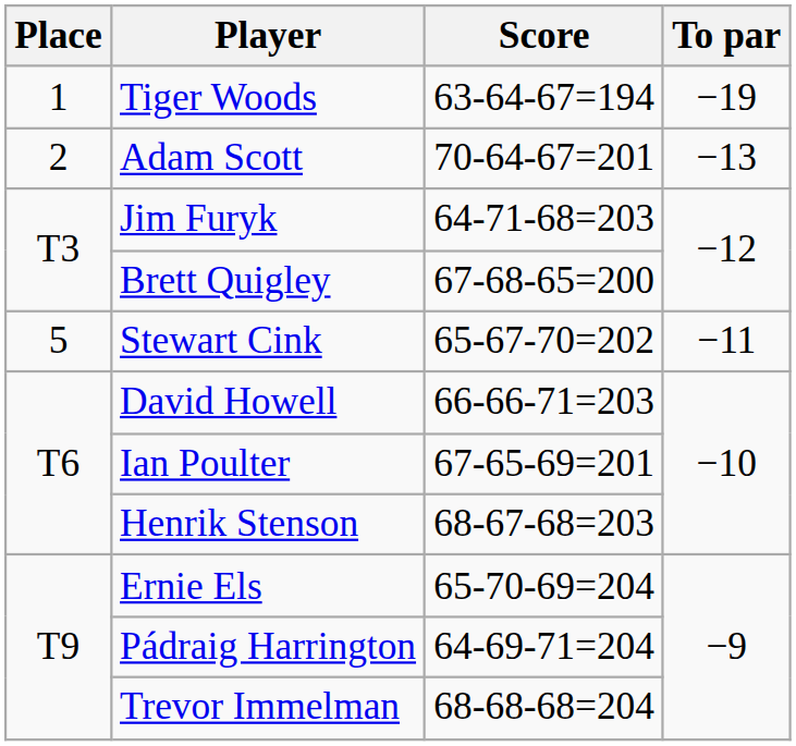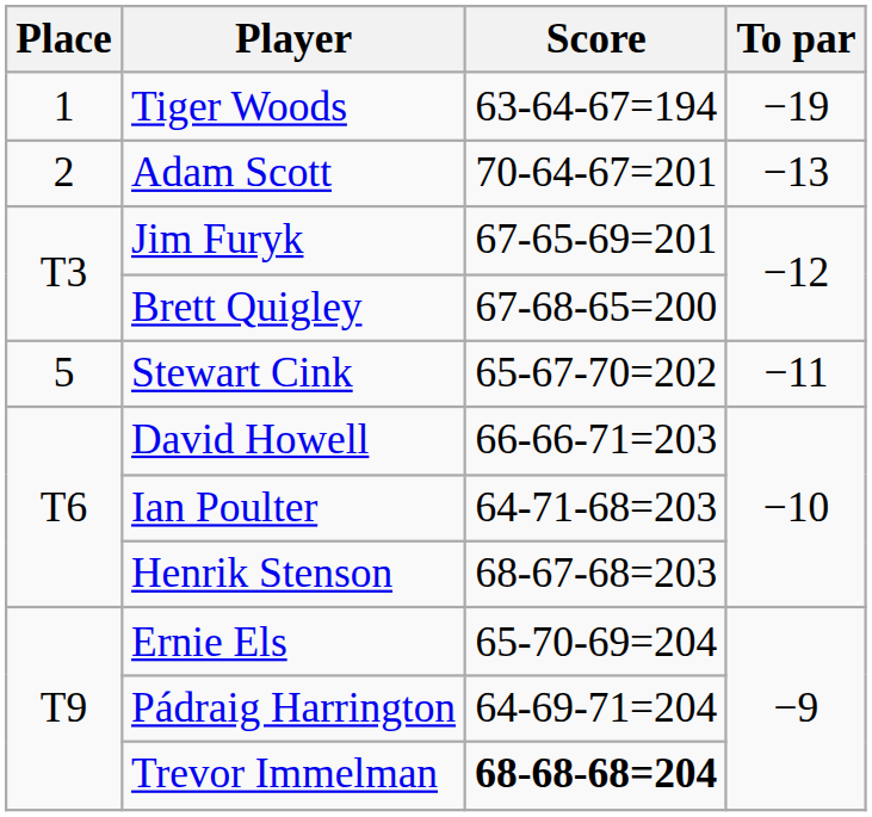Jim Furyk | Score: 64-71-68=203 -> 67-65-69=201
Ian Poulter | Score: 67-65-69=201 -> 64-71-68=203
Trevor Immelman | Score: normal -> bold
